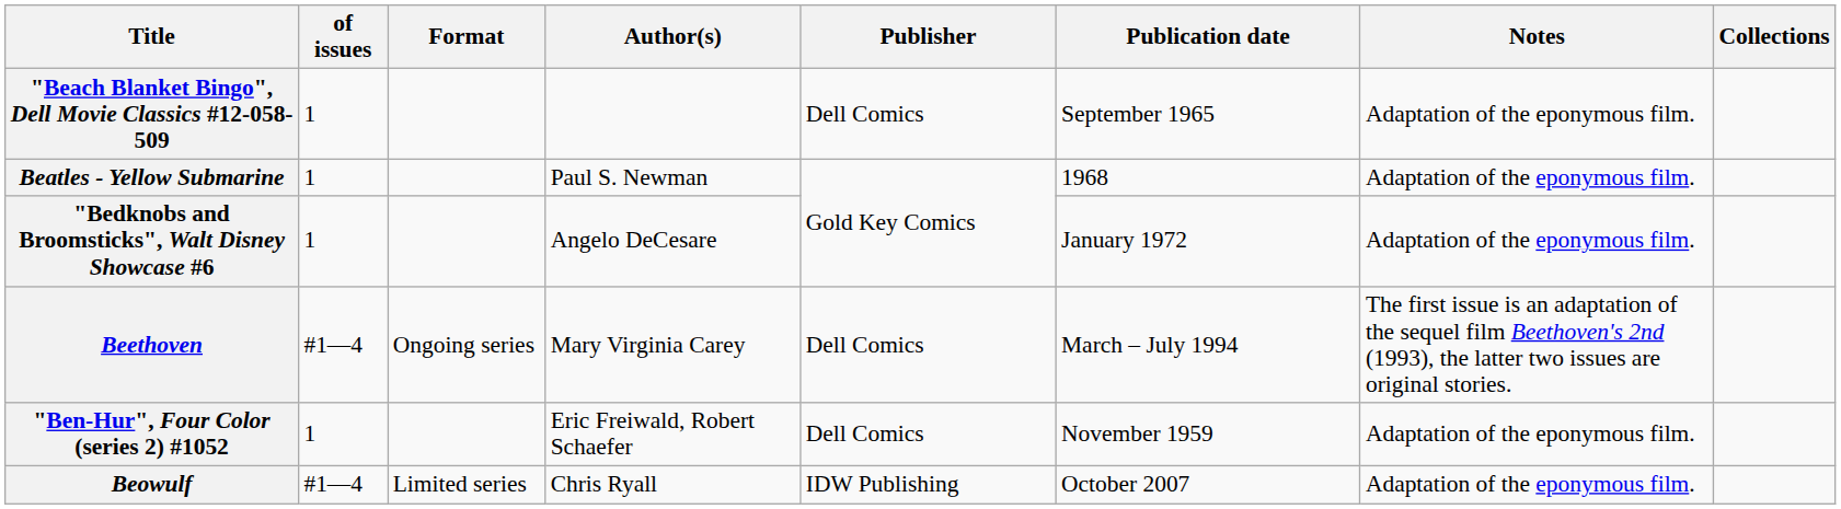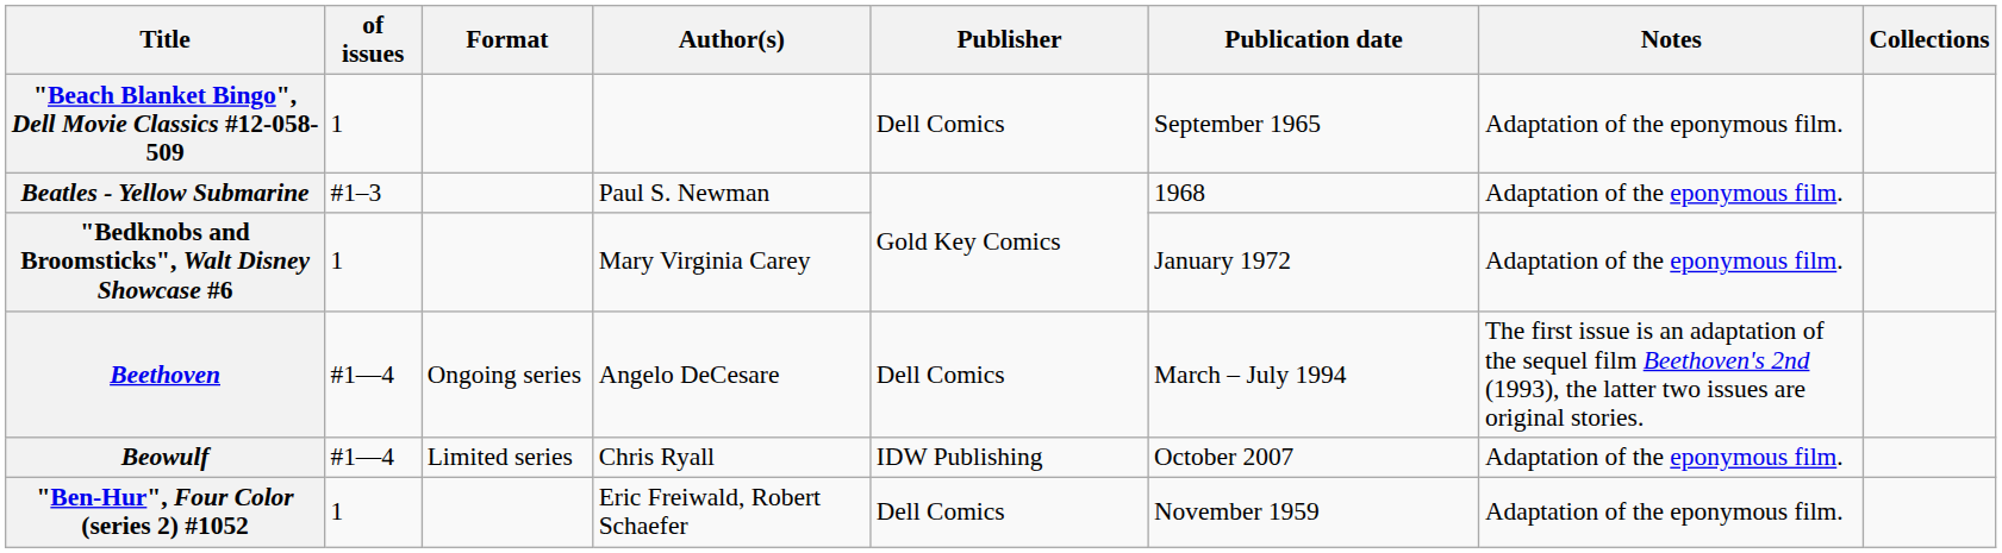Beatles - Yellow Submarine | of issues: 1 -> #1–3
"Bedknobs and Broomsticks", Walt Disney Showcase #6 | Author(s): Angelo DeCesare -> Mary Virginia Carey
Beethoven | Author(s): Mary Virginia Carey -> Angelo DeCesare
rows swapped: "Ben-Hur", Four Color (series 2) #1052 <-> Beowulf
